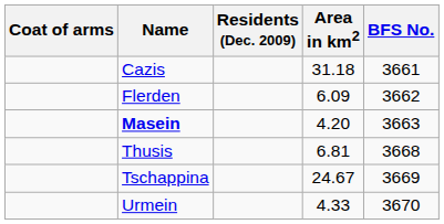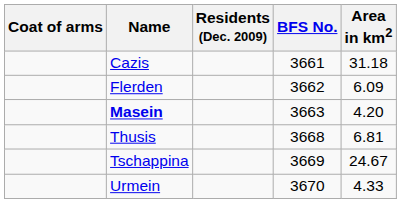columns swapped: Area in km2 <-> BFS No.
